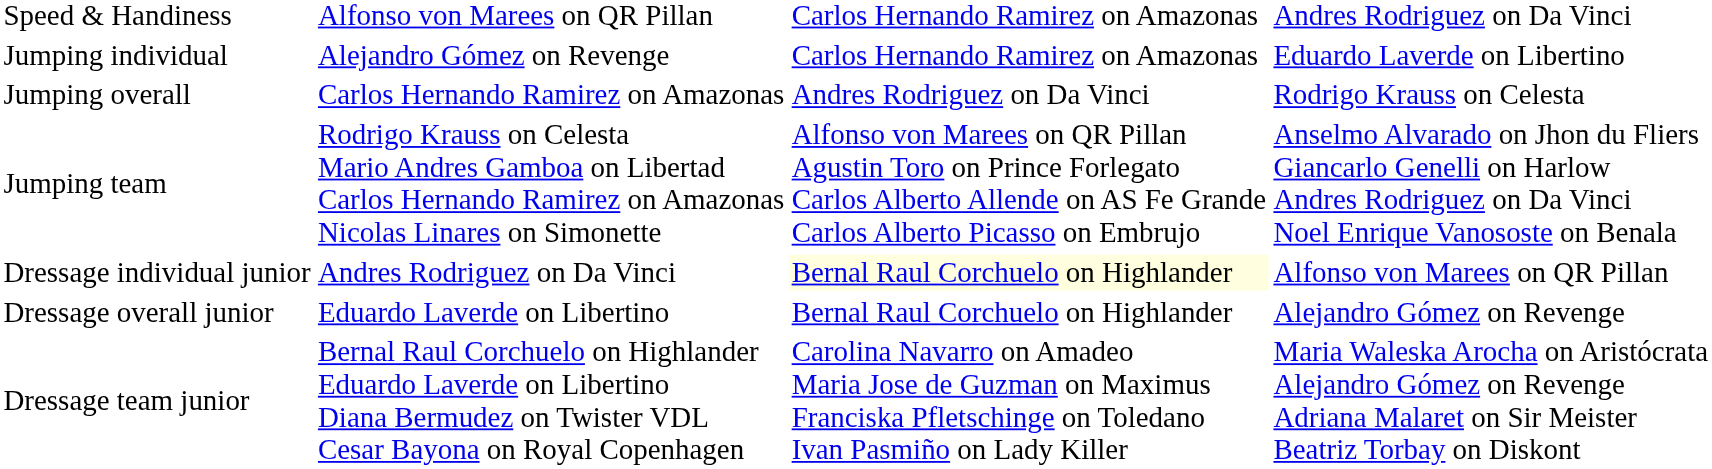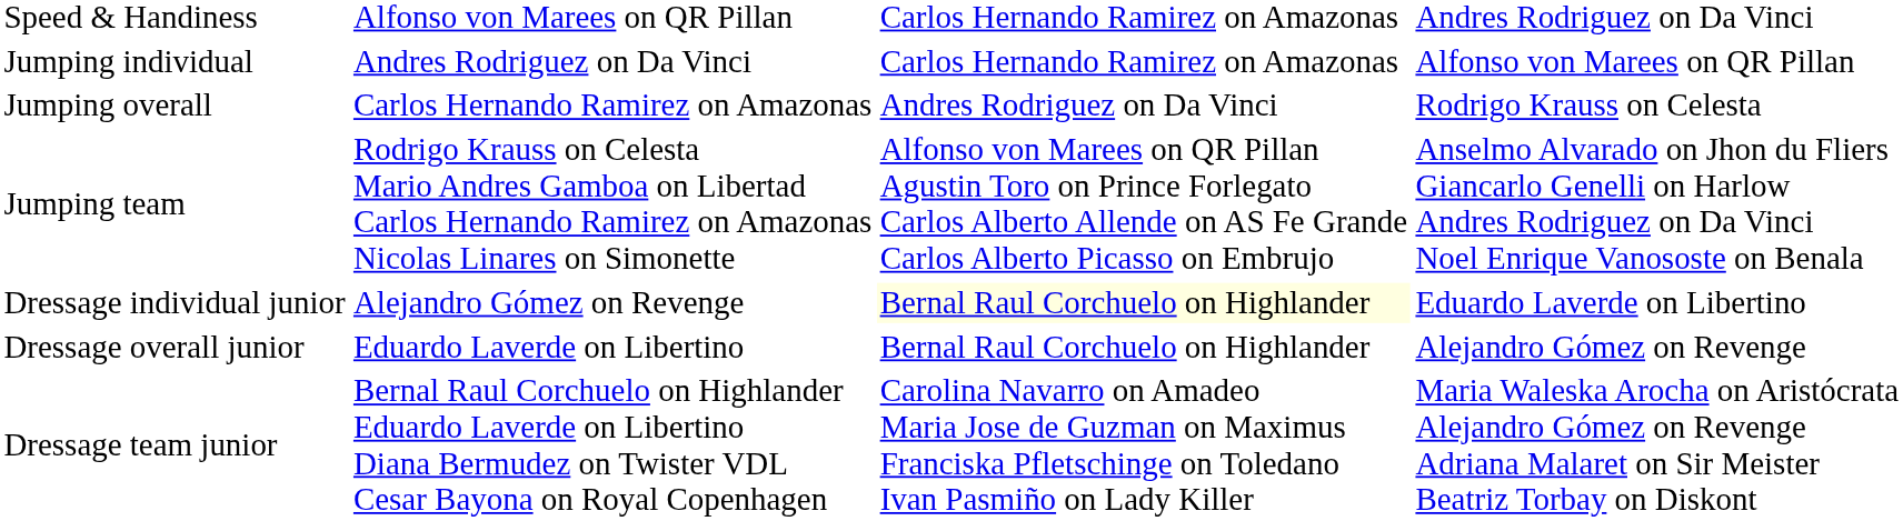Jumping individual | column 2: Alejandro Gómez on Revenge -> Andres Rodriguez on Da Vinci
Jumping individual | column 4: Eduardo Laverde on Libertino -> Alfonso von Marees on QR Pillan
Dressage individual junior | column 2: Andres Rodriguez on Da Vinci -> Alejandro Gómez on Revenge
Dressage individual junior | column 4: Alfonso von Marees on QR Pillan -> Eduardo Laverde on Libertino
